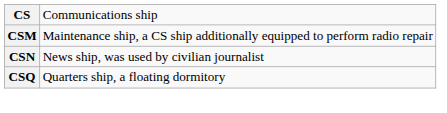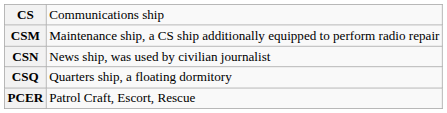+ row: PCER | Patrol Craft, Escort, Rescue
